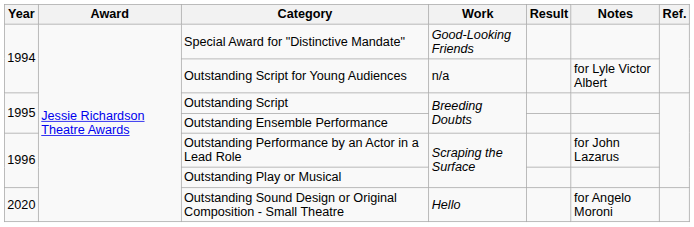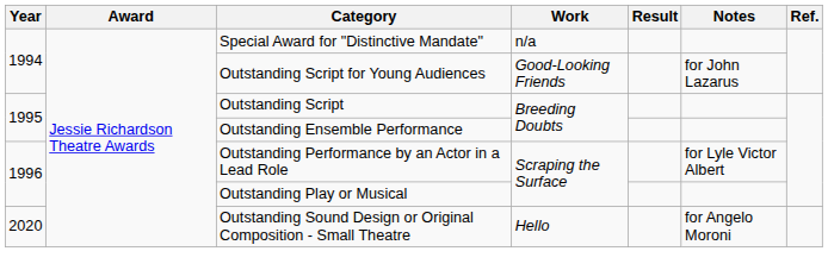Special Award for "Distinctive Mandate" | Work: Good-Looking Friends -> n/a
Outstanding Script for Young Audiences | Work: n/a -> Good-Looking Friends
Outstanding Script for Young Audiences | Notes: for Lyle Victor Albert -> for John Lazarus
Outstanding Performance by an Actor in a Lead Role | Notes: for John Lazarus -> for Lyle Victor Albert
